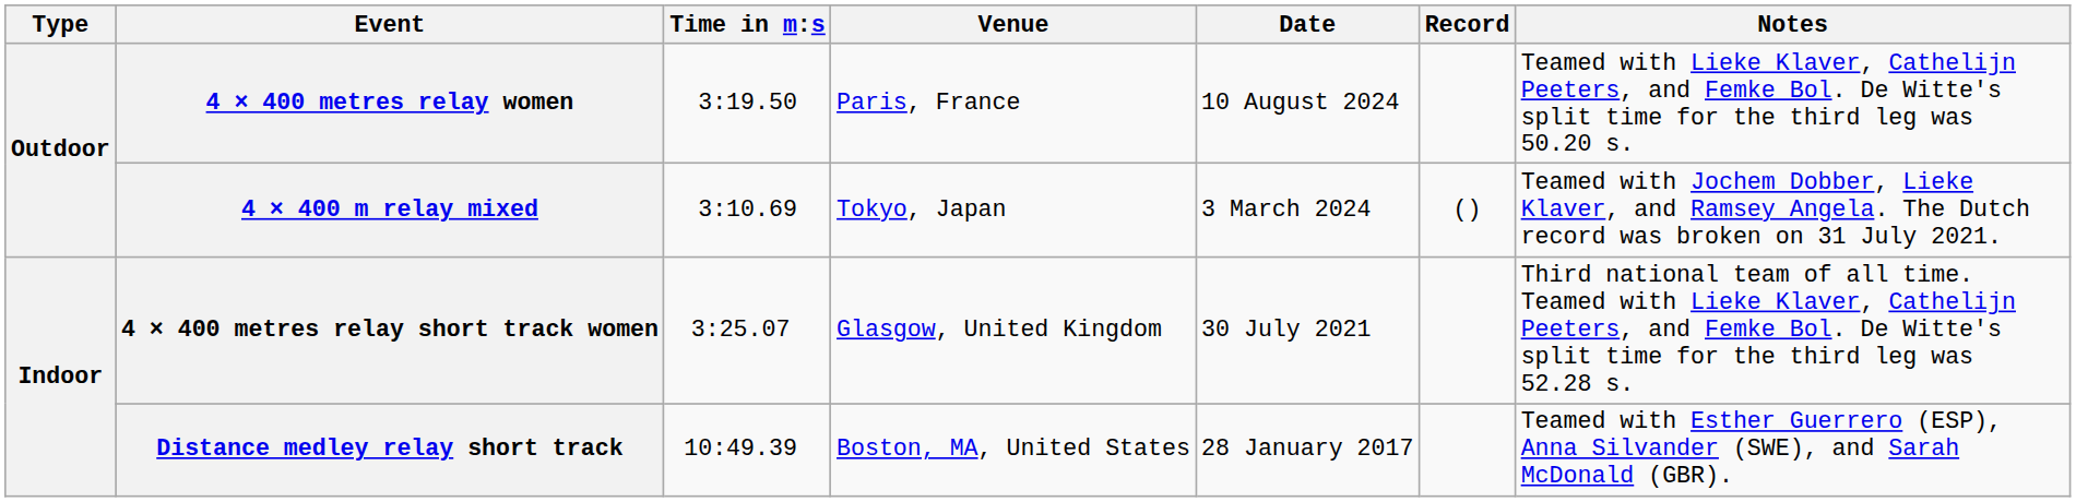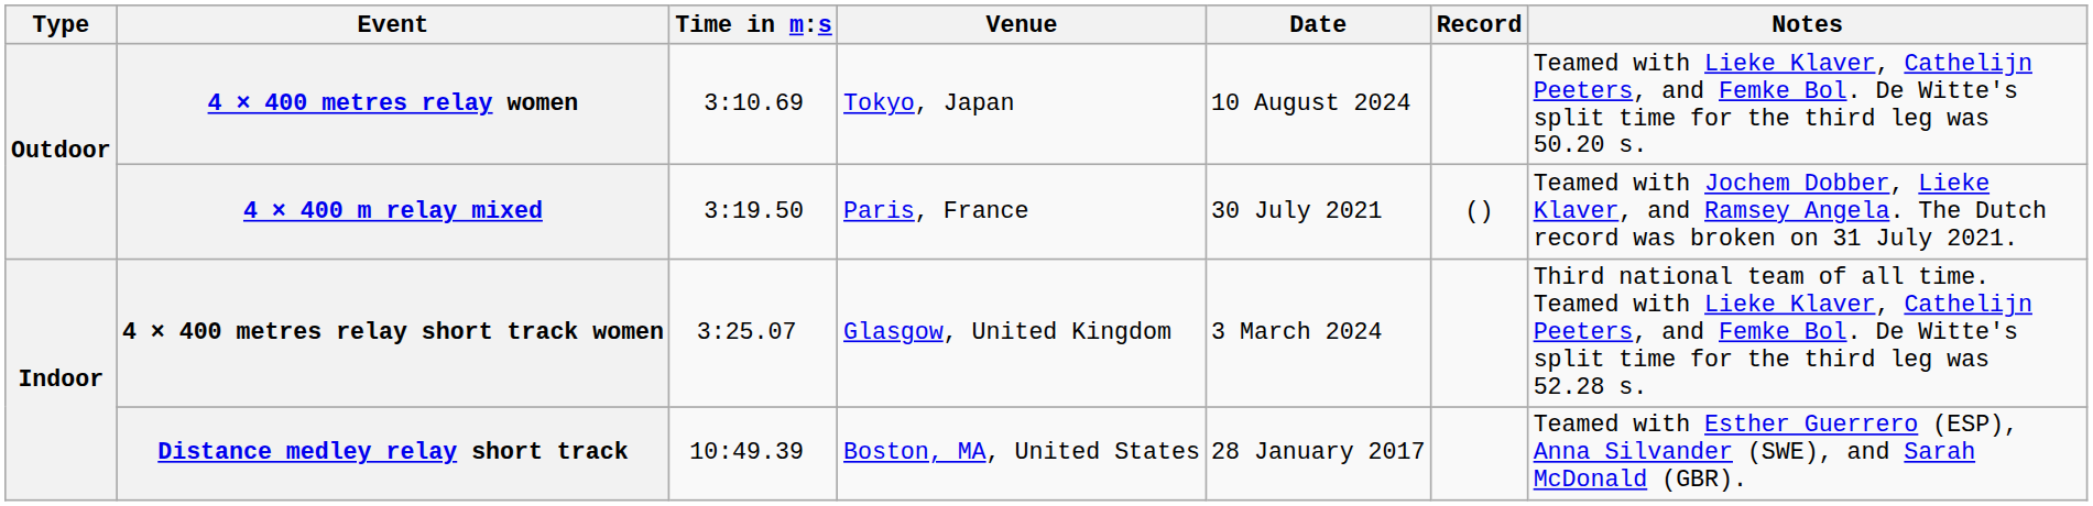4 × 400 metres relay women | Time in m:s: 3:19.50 -> 3:10.69
4 × 400 metres relay women | Venue: Paris, France -> Tokyo, Japan
4 × 400 m relay mixed | Time in m:s: 3:10.69 -> 3:19.50
4 × 400 m relay mixed | Venue: Tokyo, Japan -> Paris, France
4 × 400 m relay mixed | Date: 3 March 2024 -> 30 July 2021
4 × 400 metres relay short track women | Date: 30 July 2021 -> 3 March 2024
